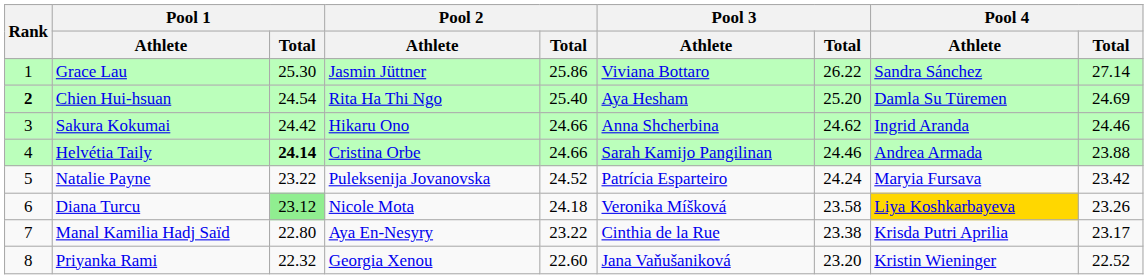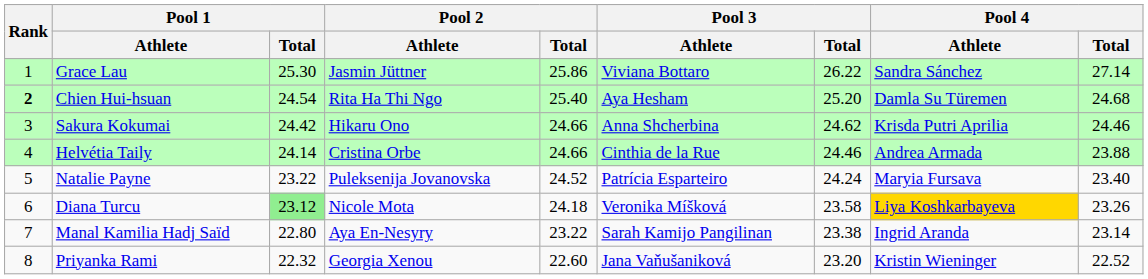Chien Hui-hsuan | Pool 4 / Total: 24.69 -> 24.68
Sakura Kokumai | Pool 4 / Athlete: Ingrid Aranda -> Krisda Putri Aprilia
Helvétia Taily | Pool 1 / Total: bold -> normal
Helvétia Taily | Pool 3 / Athlete: Sarah Kamijo Pangilinan -> Cinthia de la Rue
Natalie Payne | Pool 4 / Total: 23.42 -> 23.40
Manal Kamilia Hadj Saïd | Pool 3 / Athlete: Cinthia de la Rue -> Sarah Kamijo Pangilinan
Manal Kamilia Hadj Saïd | Pool 4 / Athlete: Krisda Putri Aprilia -> Ingrid Aranda
Manal Kamilia Hadj Saïd | Pool 4 / Total: 23.17 -> 23.14
